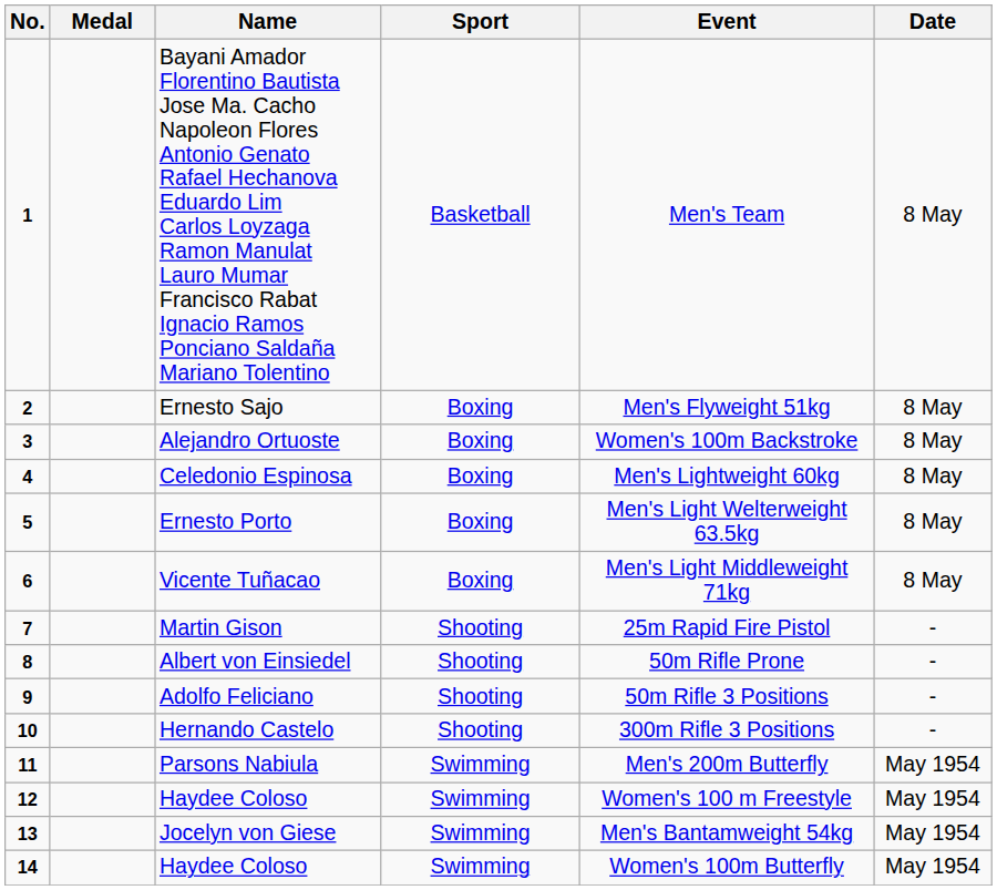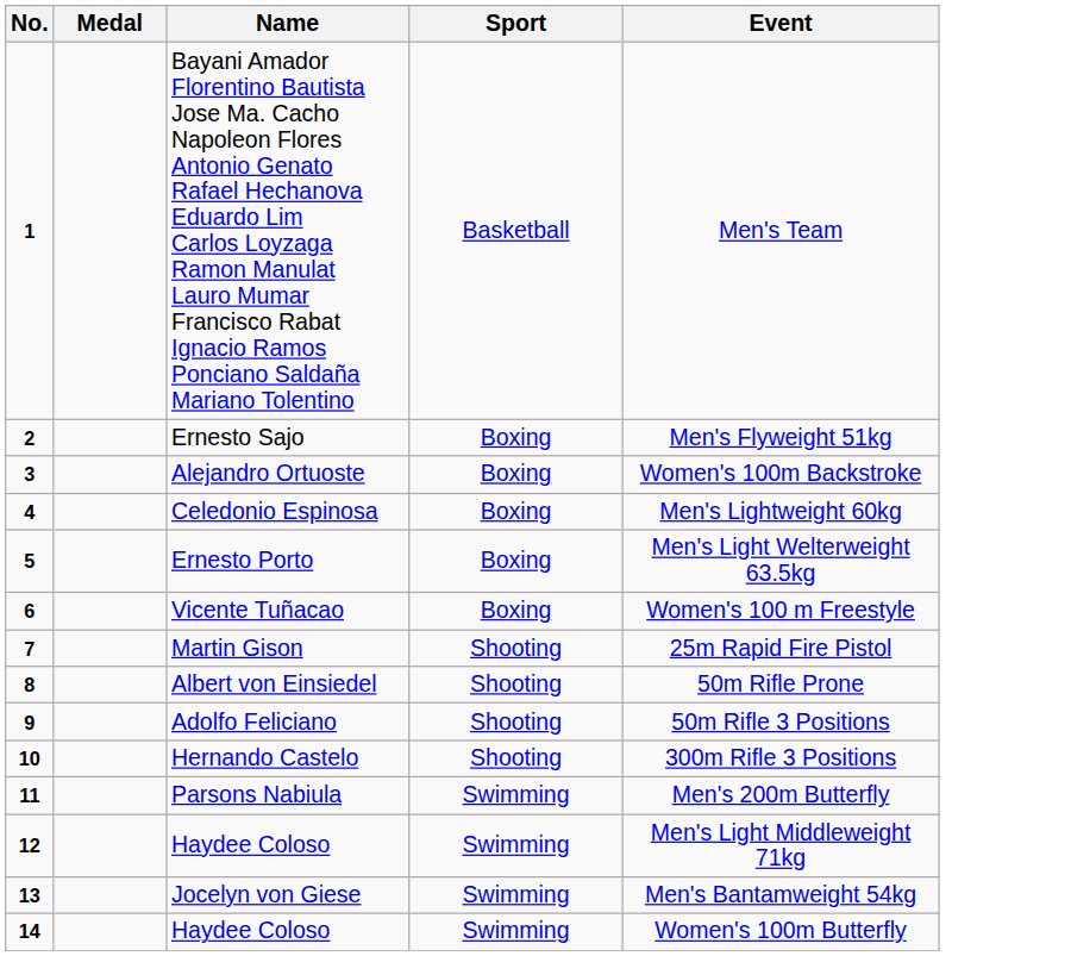- column: Date | 8 May | 8 May | 8 May | 8 May | 8 May | 8 May | - | - | - | - | May 1954 | May 1954 | May 1954 | May 1954
Vicente Tuñacao | Event: Men's Light Middleweight 71kg -> Women's 100 m Freestyle
12 / Haydee Coloso | Event: Women's 100 m Freestyle -> Men's Light Middleweight 71kg
